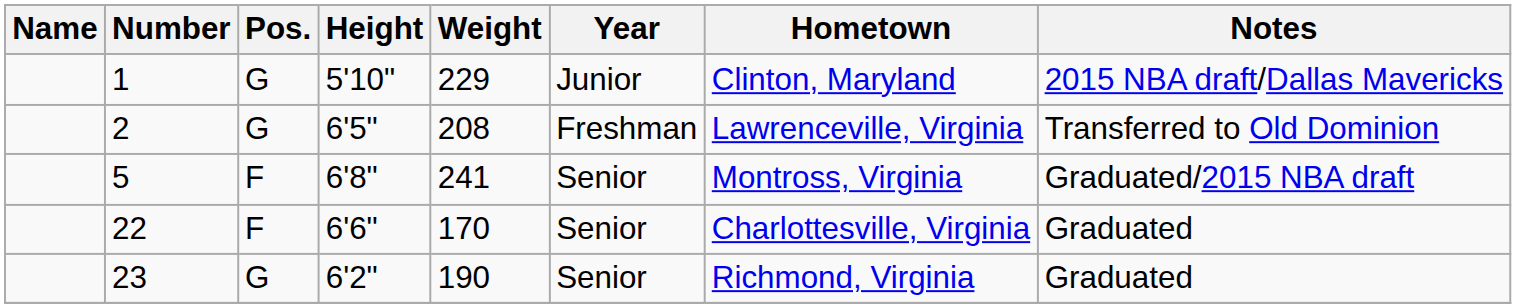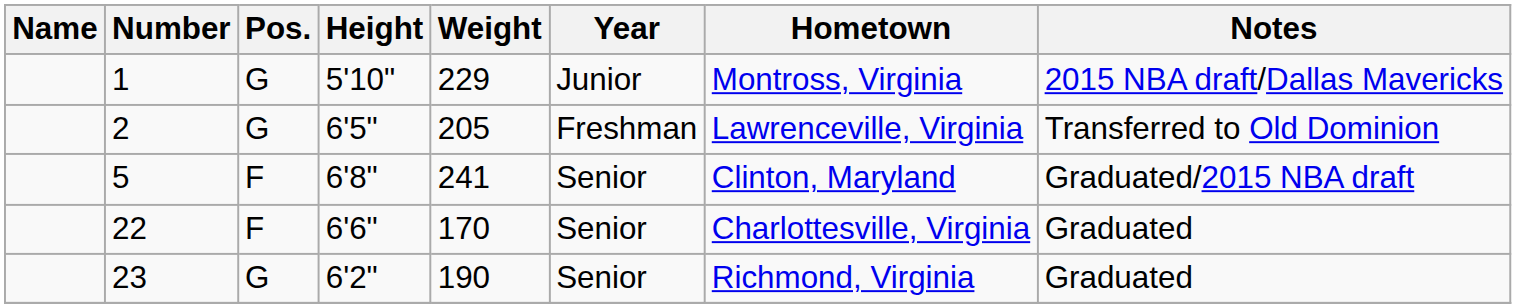1 | Hometown: Clinton, Maryland -> Montross, Virginia
2 | Weight: 208 -> 205
5 | Hometown: Montross, Virginia -> Clinton, Maryland
